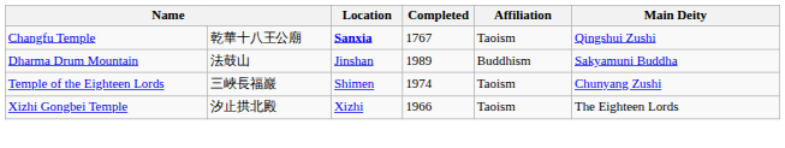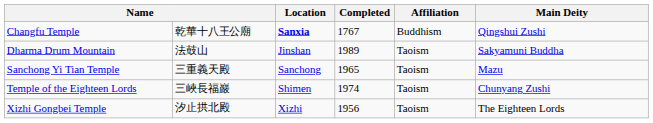Changfu Temple | Affiliation: Taoism -> Buddhism
Dharma Drum Mountain | Affiliation: Buddhism -> Taoism
+ row: Sanchong Yi Tian Temple | 三重義天殿 | Sanchong | 1965 | Taoism | Mazu
Xizhi Gongbei Temple | Completed: 1966 -> 1956
